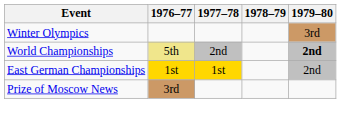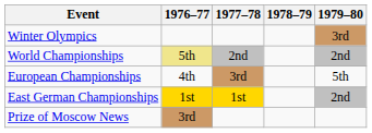World Championships | 1979–80: bold -> normal
+ row: European Championships | 4th | 3rd | 5th
